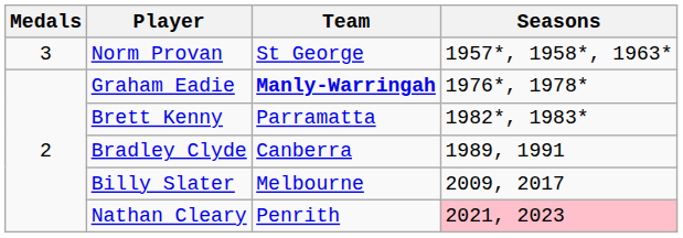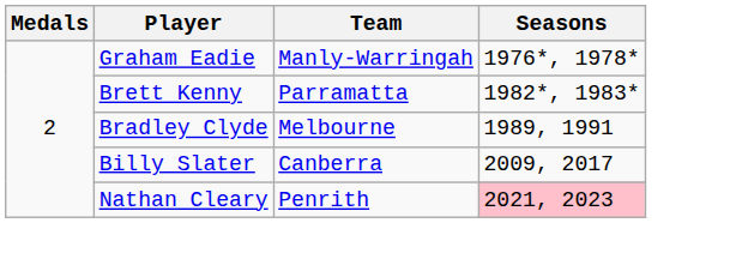- row: 3 | Norm Provan | St George | 1957*, 1958*, 1963*
Graham Eadie | Team: bold -> normal
Bradley Clyde | Team: Canberra -> Melbourne
Billy Slater | Team: Melbourne -> Canberra
